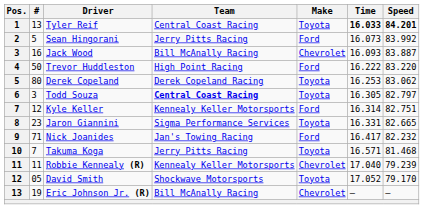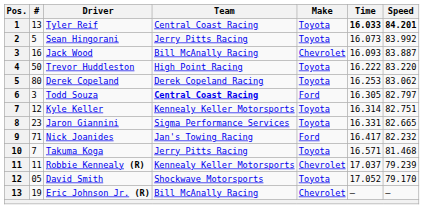Sean Hingorani | Make: Ford -> Toyota
Trevor Huddleston | Make: Ford -> Toyota
Todd Souza | Make: Toyota -> Ford
Kyle Keller | Make: Ford -> Toyota
Robbie Kennealy (R) | Time: 17.040 -> 17.037
